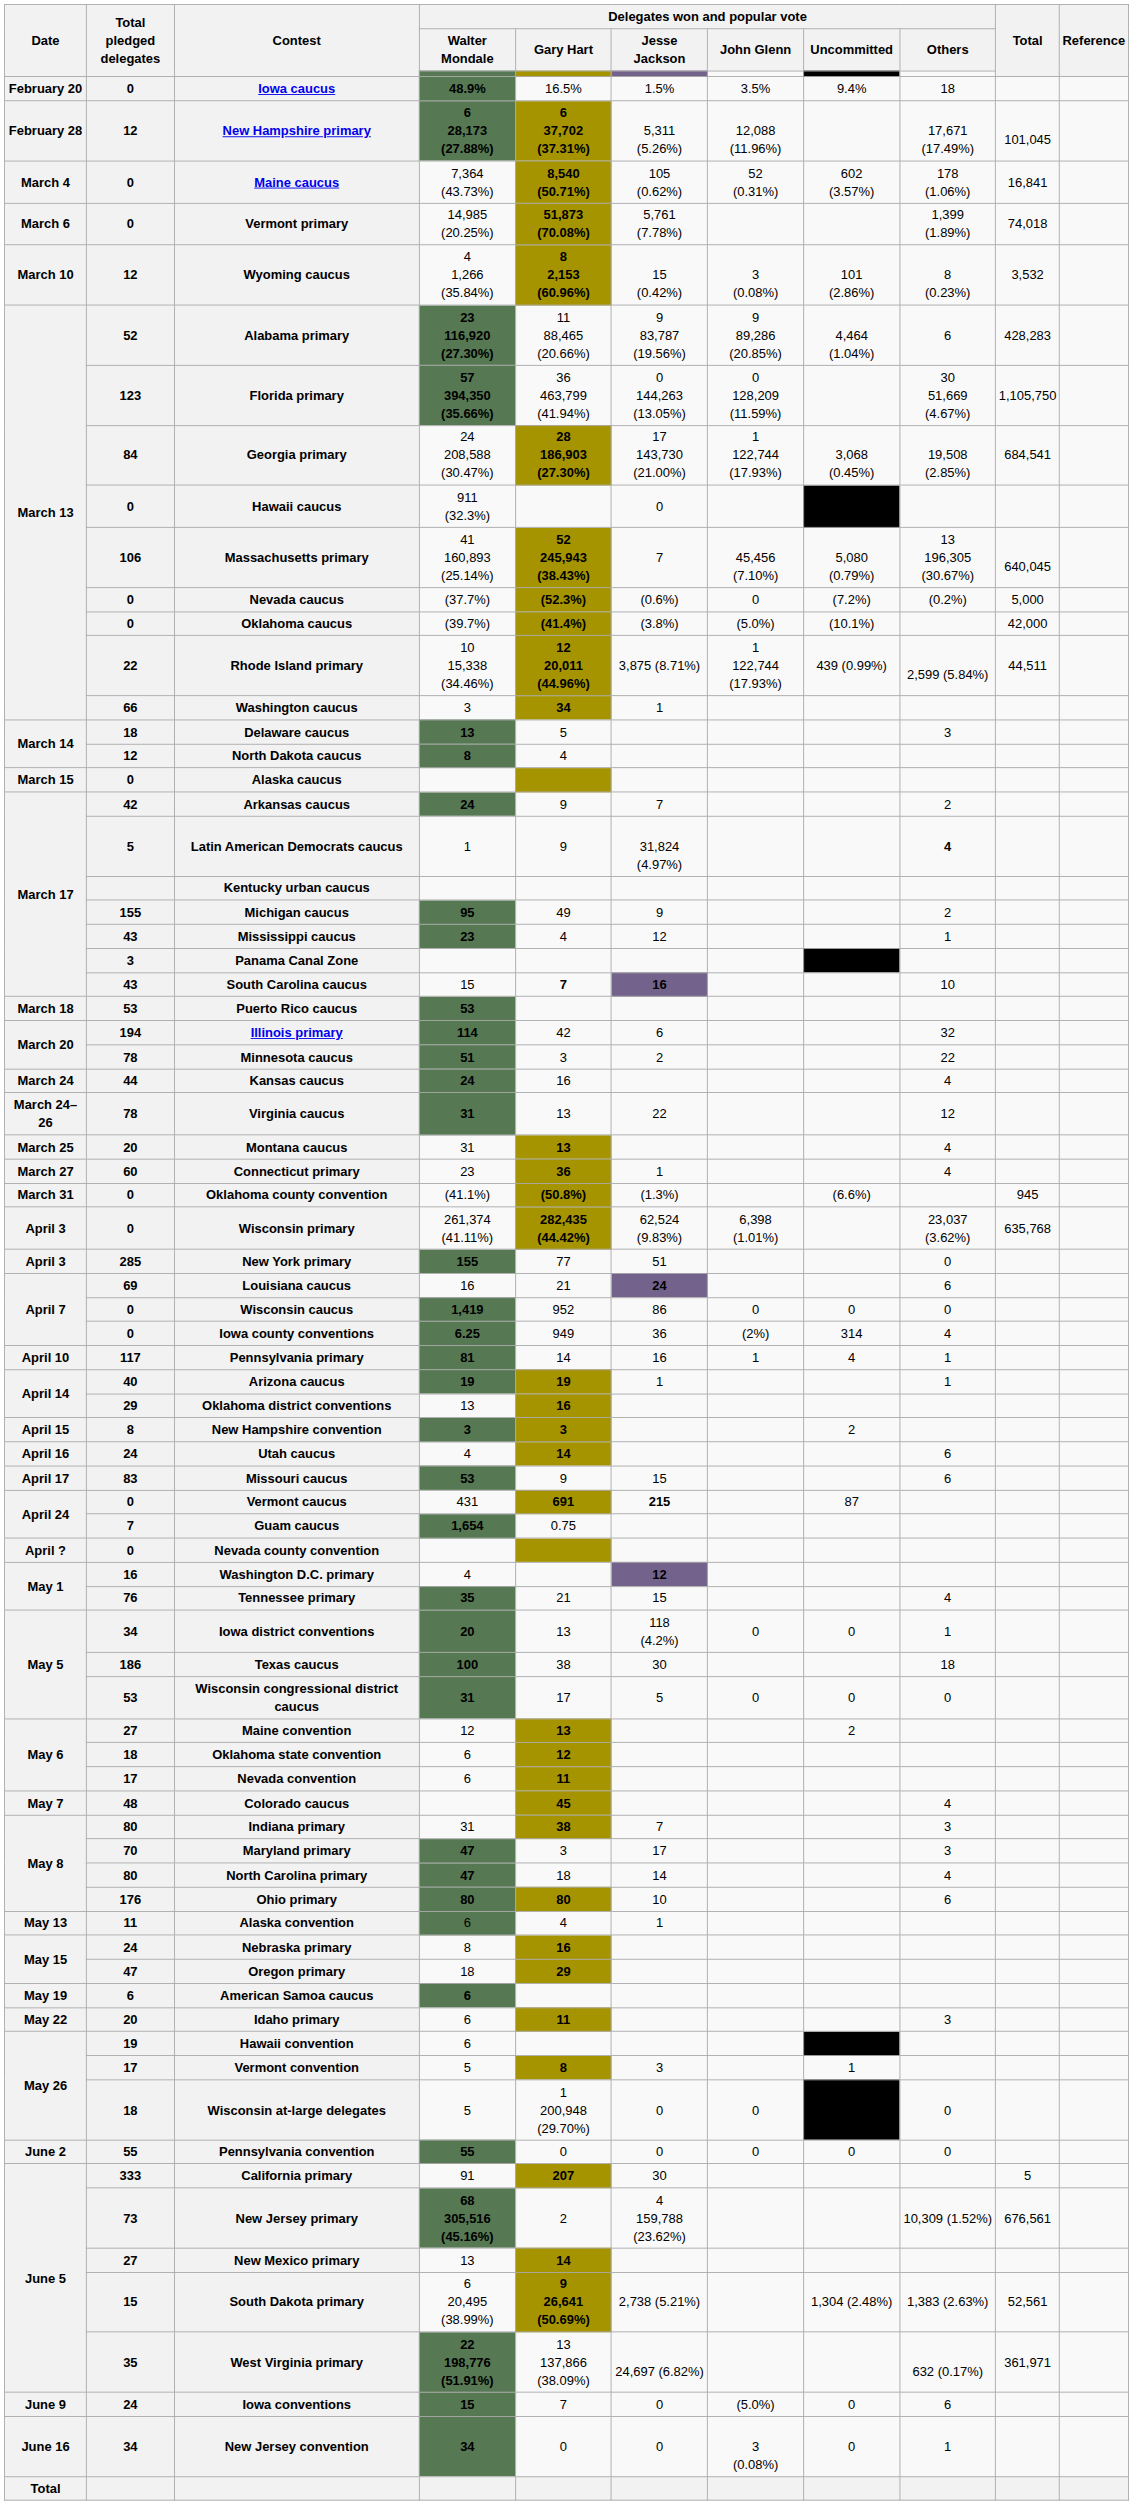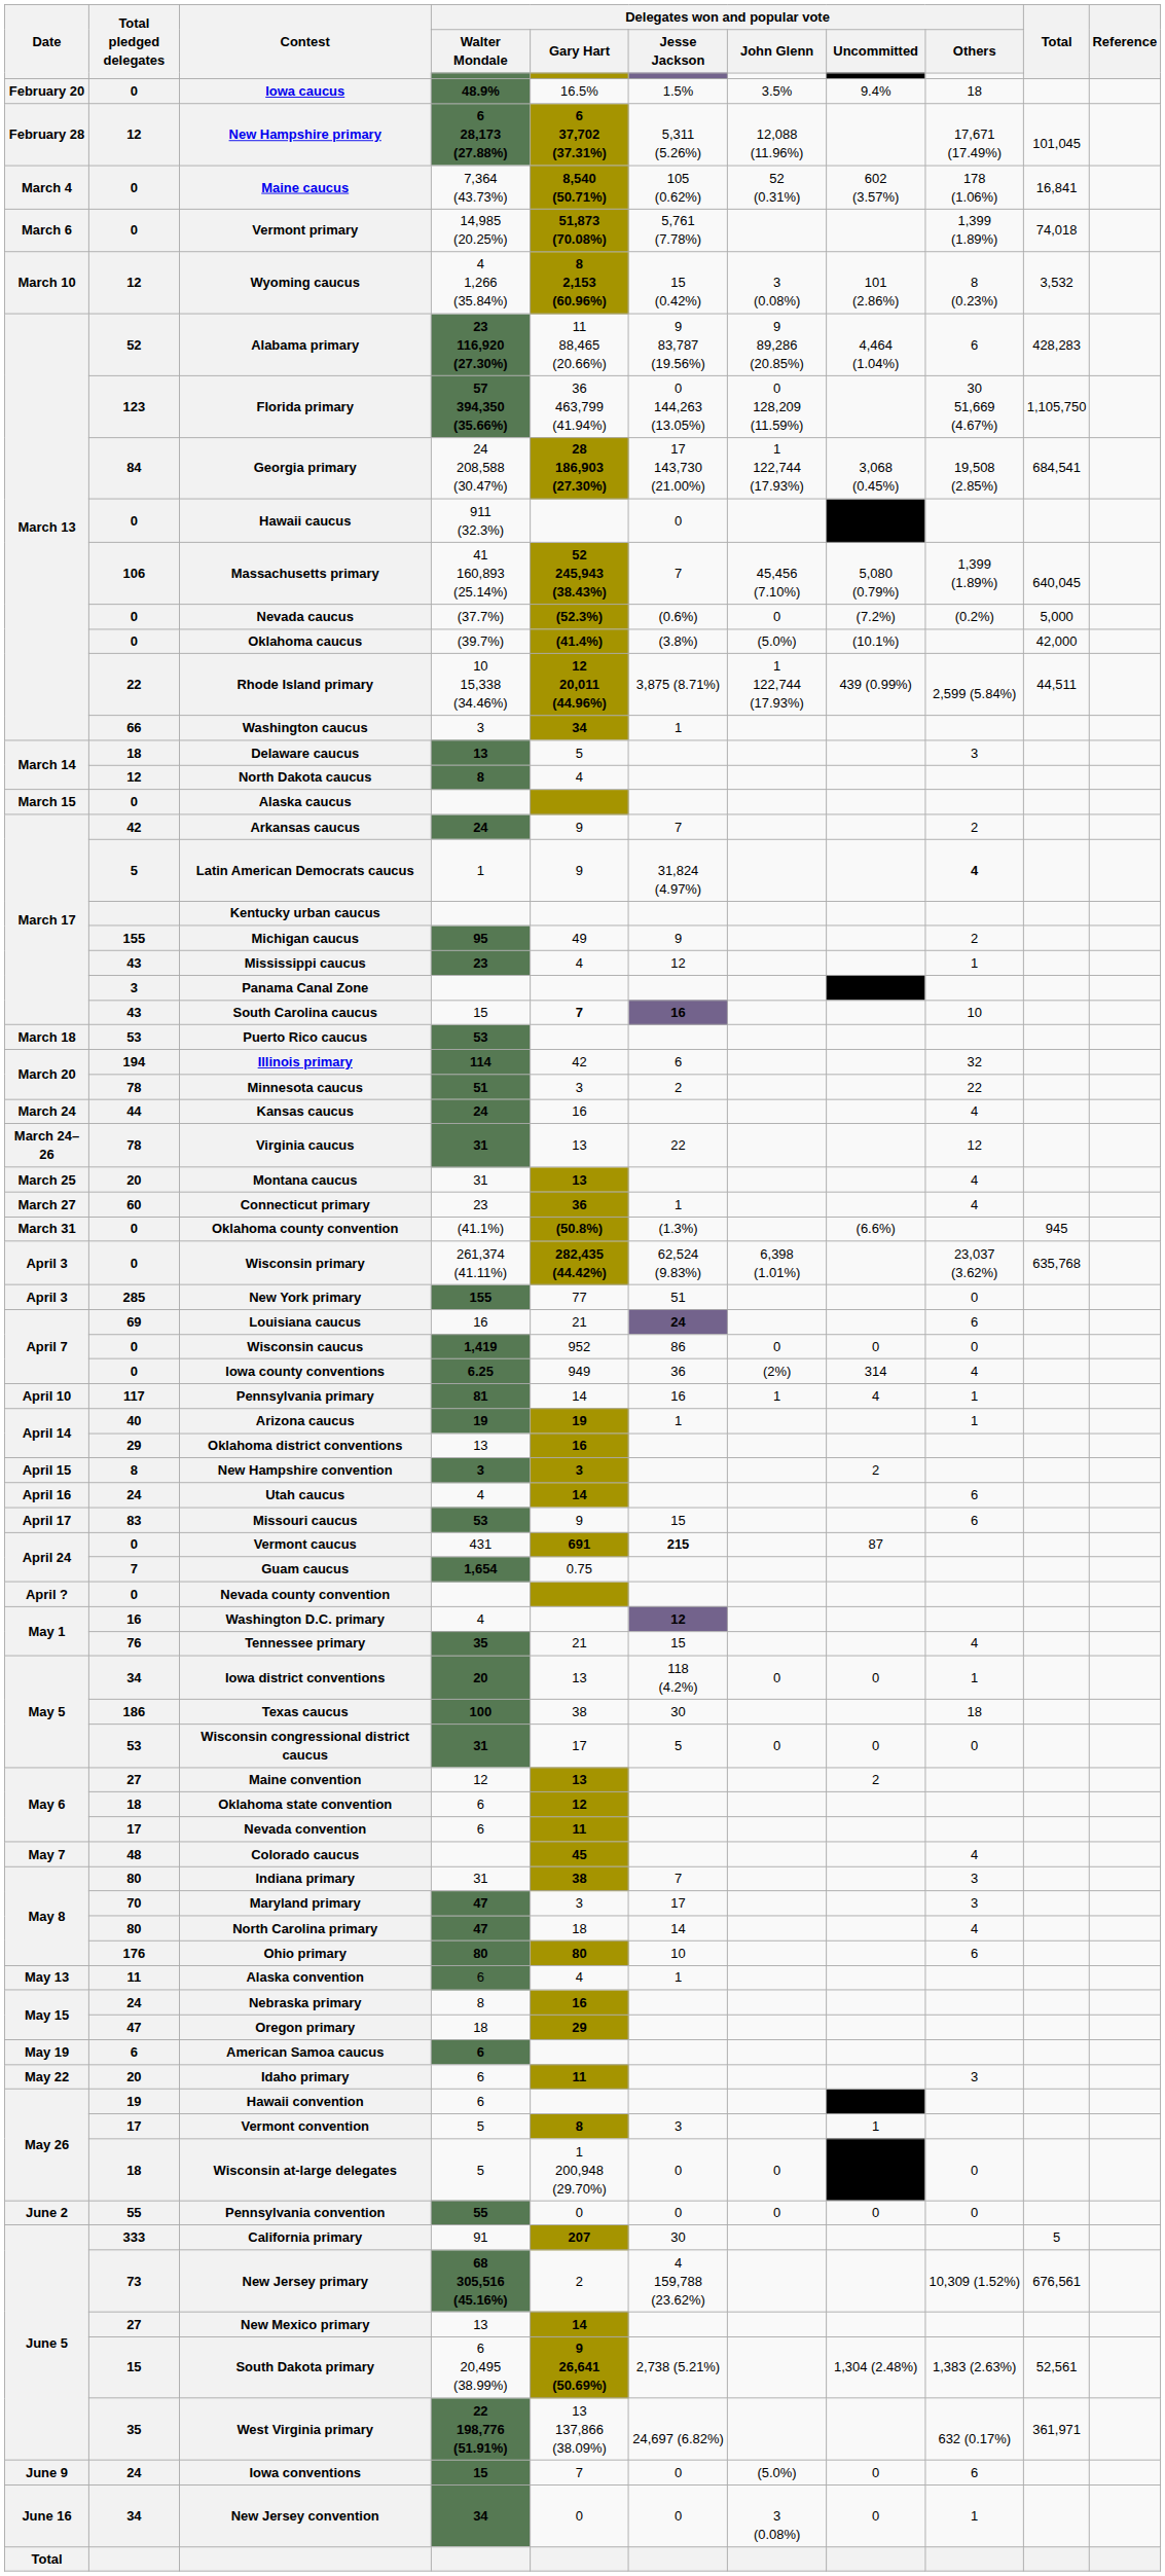Massachusetts primary | Delegates won and popular vote / Others: 13 196,305 (30.67%) -> 1,399 (1.89%)
